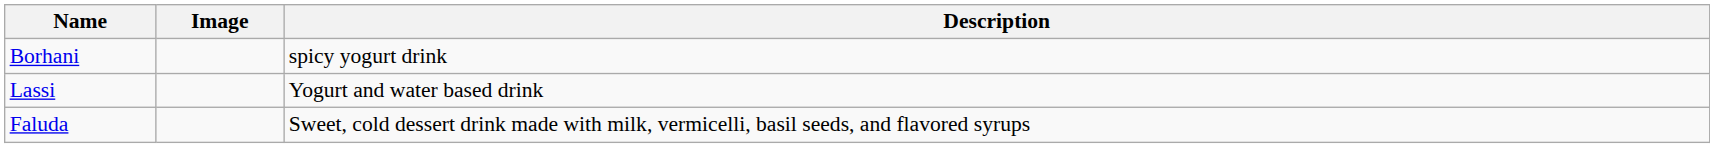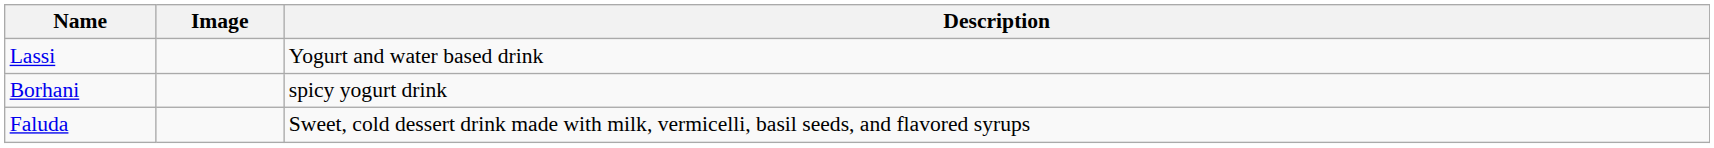rows swapped: Borhani <-> Lassi
